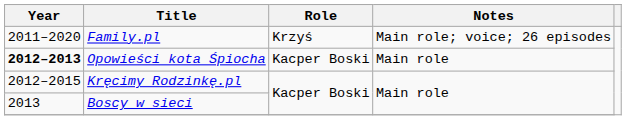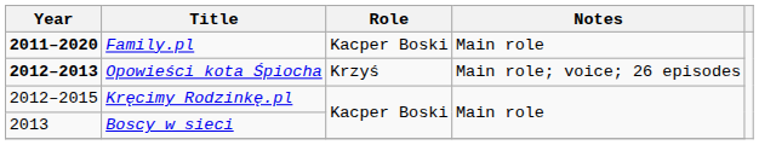Family.pl | Year: normal -> bold
Family.pl | Role: Krzyś -> Kacper Boski
Family.pl | Notes: Main role; voice; 26 episodes -> Main role
Opowieści kota Śpiocha | Role: Kacper Boski -> Krzyś
Opowieści kota Śpiocha | Notes: Main role -> Main role; voice; 26 episodes
